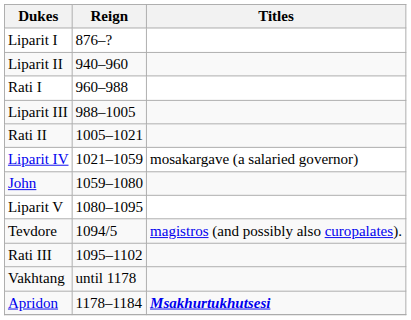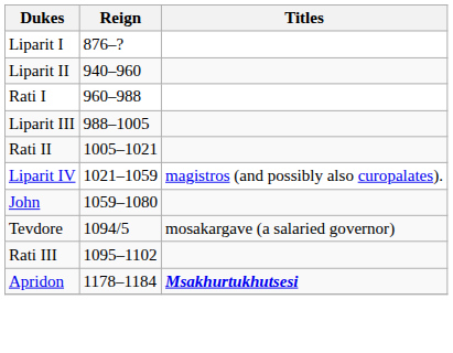Liparit IV | Titles: mosakargave (a salaried governor) -> magistros (and possibly also curopalates).
- row: Liparit V | 1080–1095
Tevdore | Titles: magistros (and possibly also curopalates). -> mosakargave (a salaried governor)
- row: Vakhtang | until 1178
